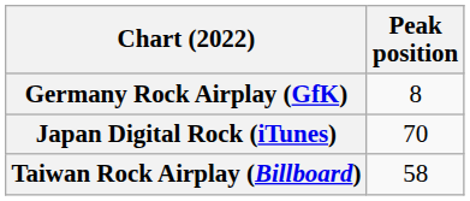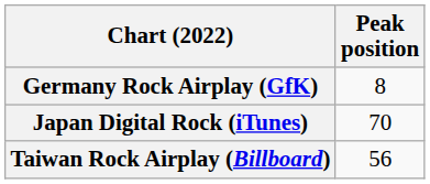Taiwan Rock Airplay (Billboard) | Peak position: 58 -> 56
